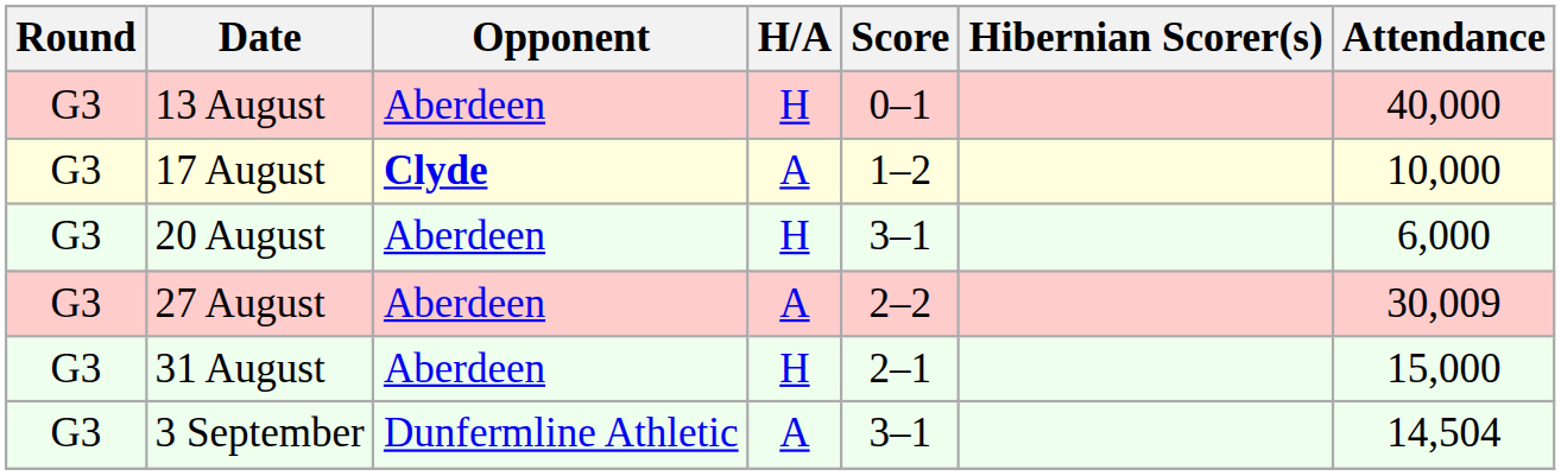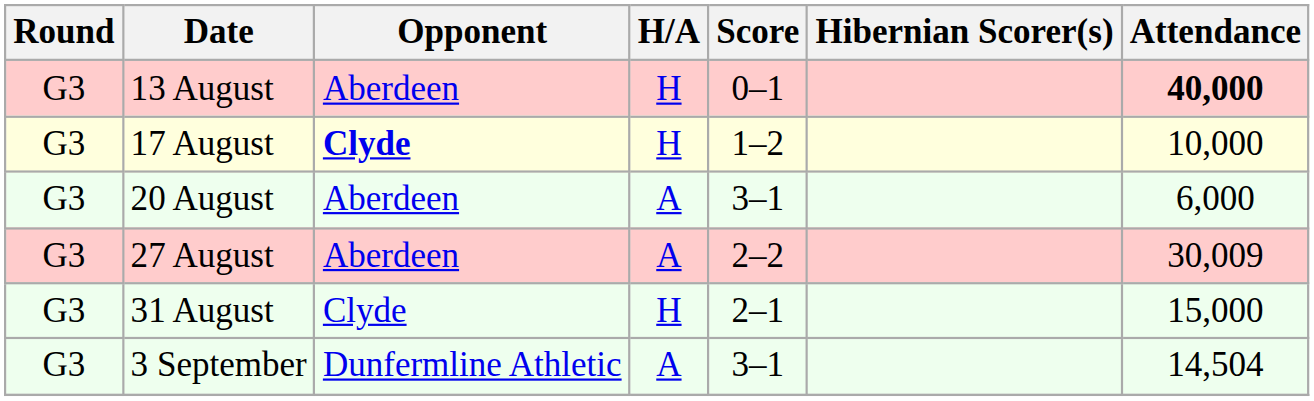13 August | Attendance: normal -> bold
17 August | H/A: A -> H
20 August | H/A: H -> A
31 August | Opponent: Aberdeen -> Clyde
